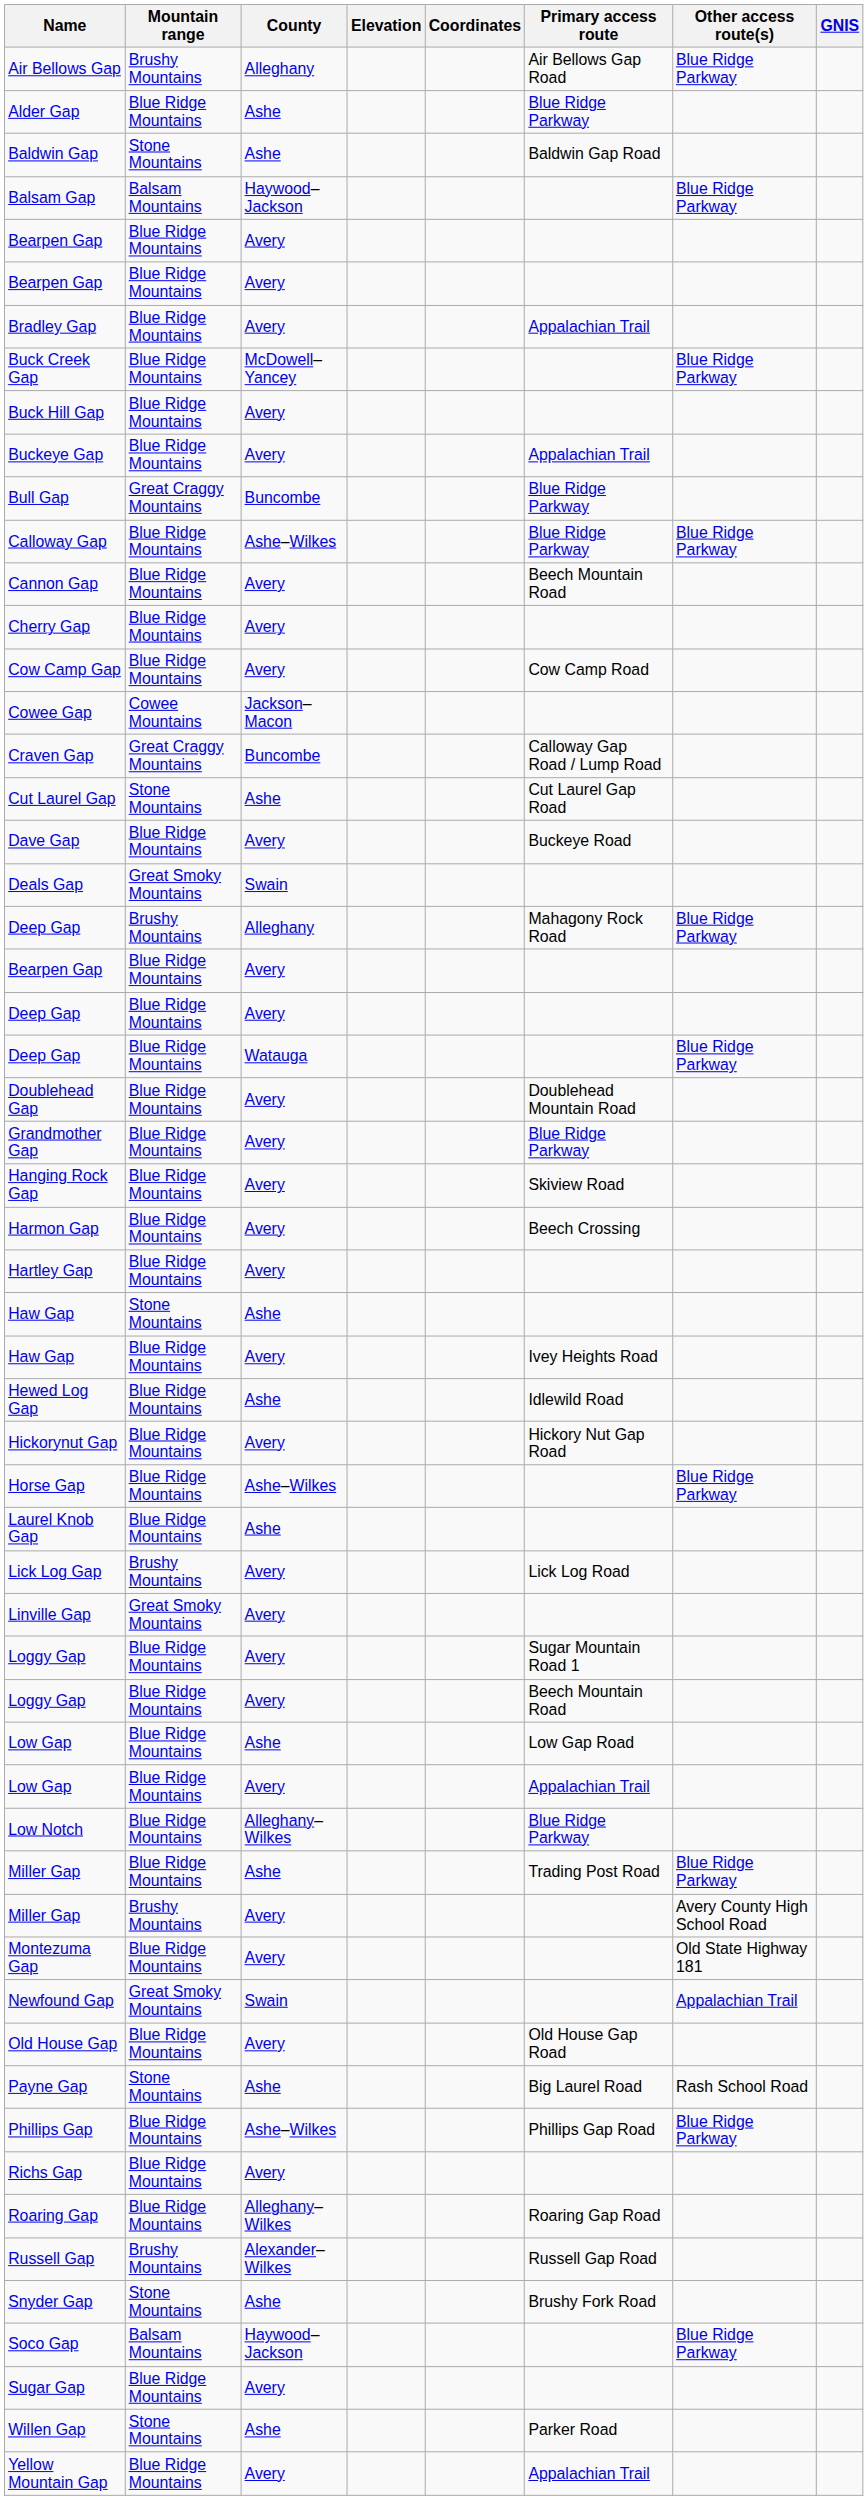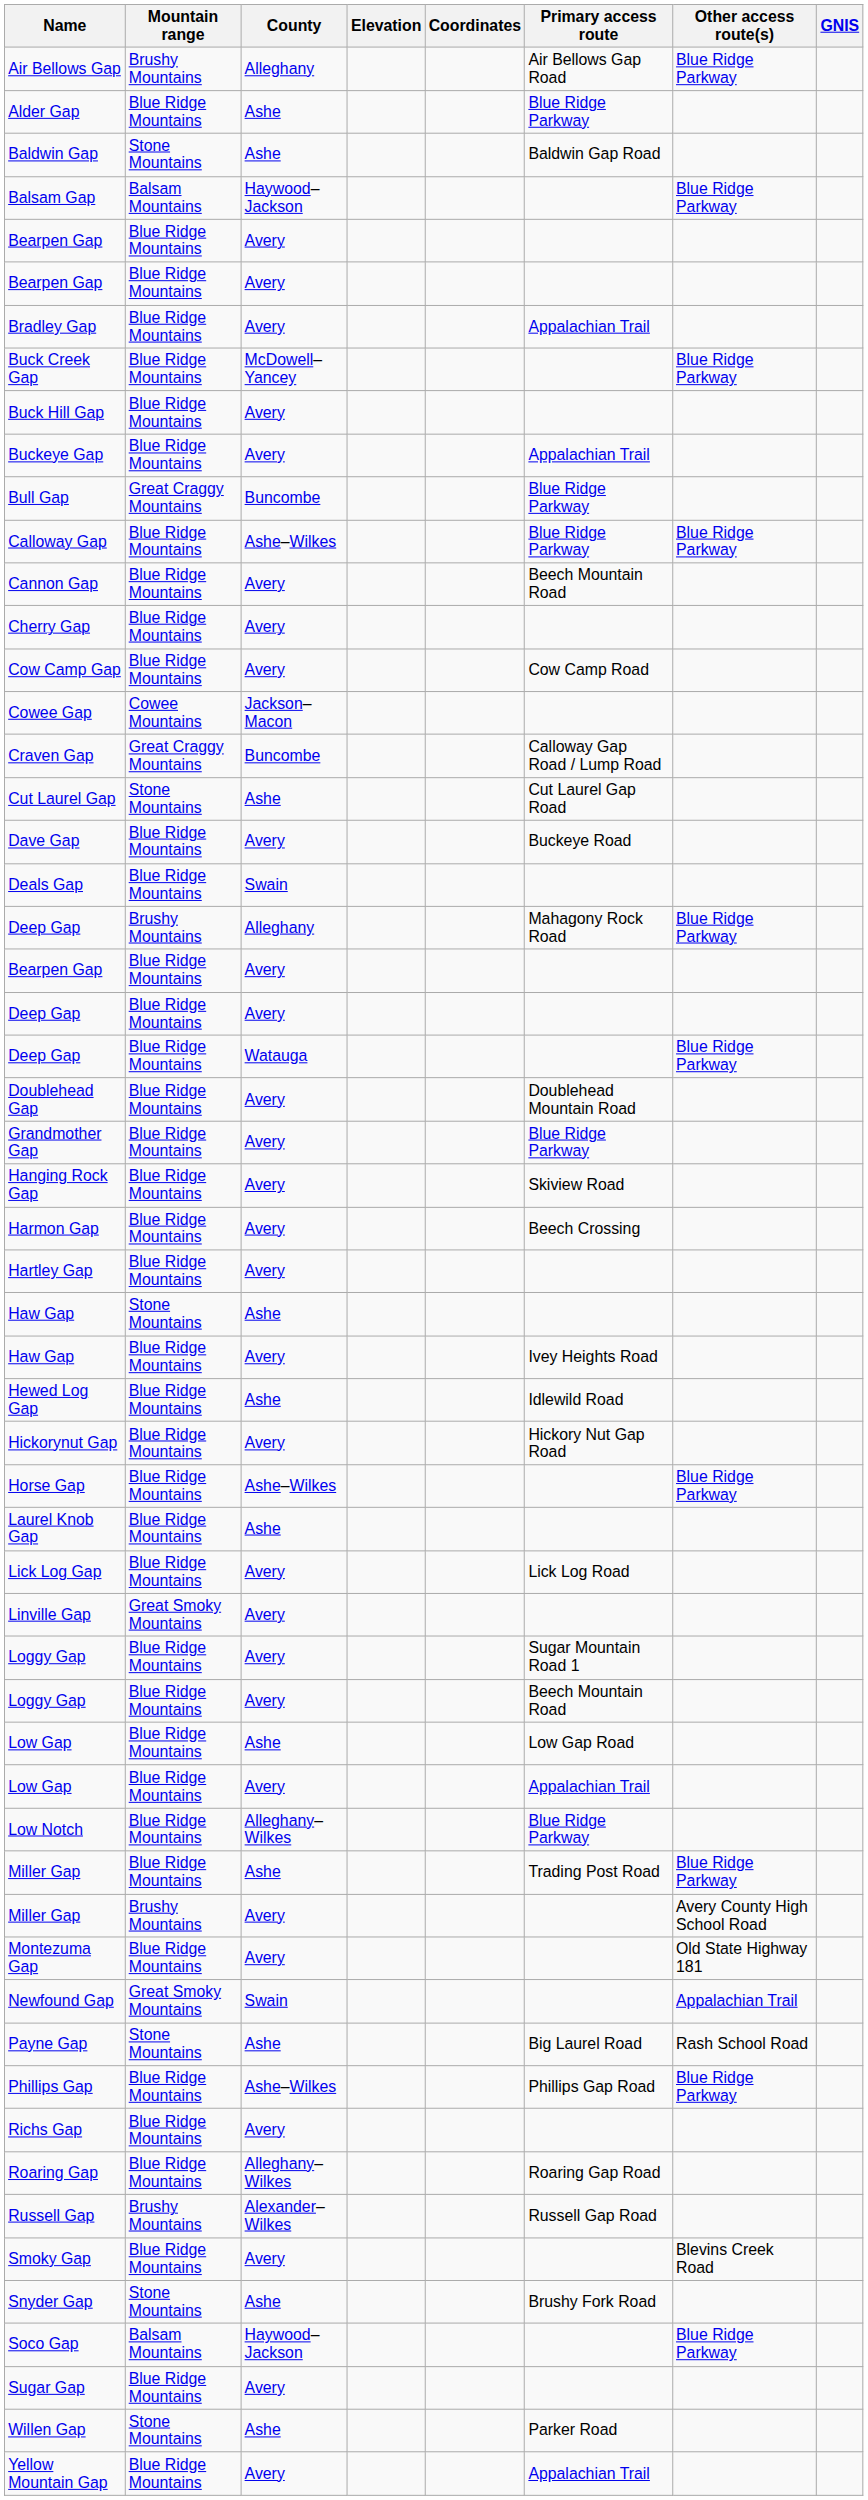Deals Gap | Mountain range: Great Smoky Mountains -> Blue Ridge Mountains
Lick Log Gap | Mountain range: Brushy Mountains -> Blue Ridge Mountains
- row: Old House Gap | Blue Ridge Mountains | Avery | Old House Gap Road
+ row: Smoky Gap | Blue Ridge Mountains | Avery | Blevins Creek Road
